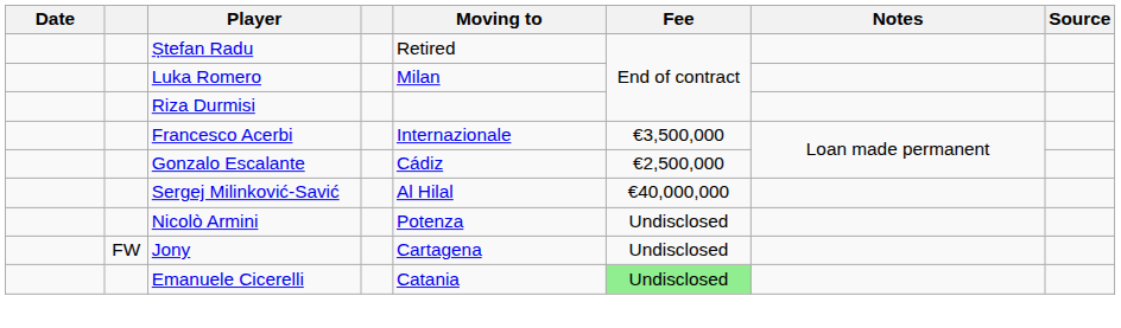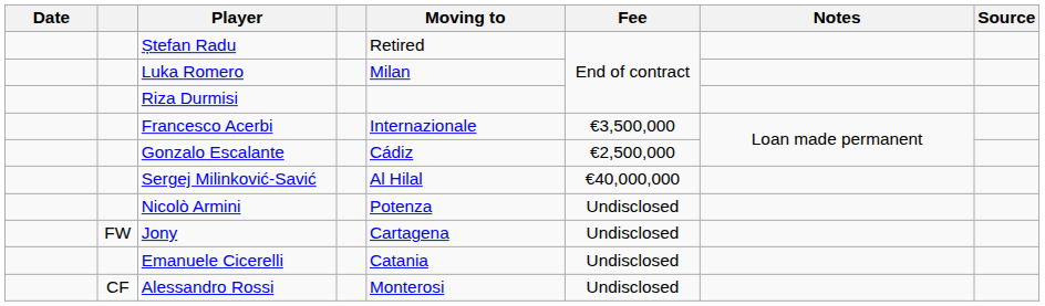Emanuele Cicerelli | Fee: lightgreen background -> no background
+ row: CF | Alessandro Rossi | Monterosi | Undisclosed
